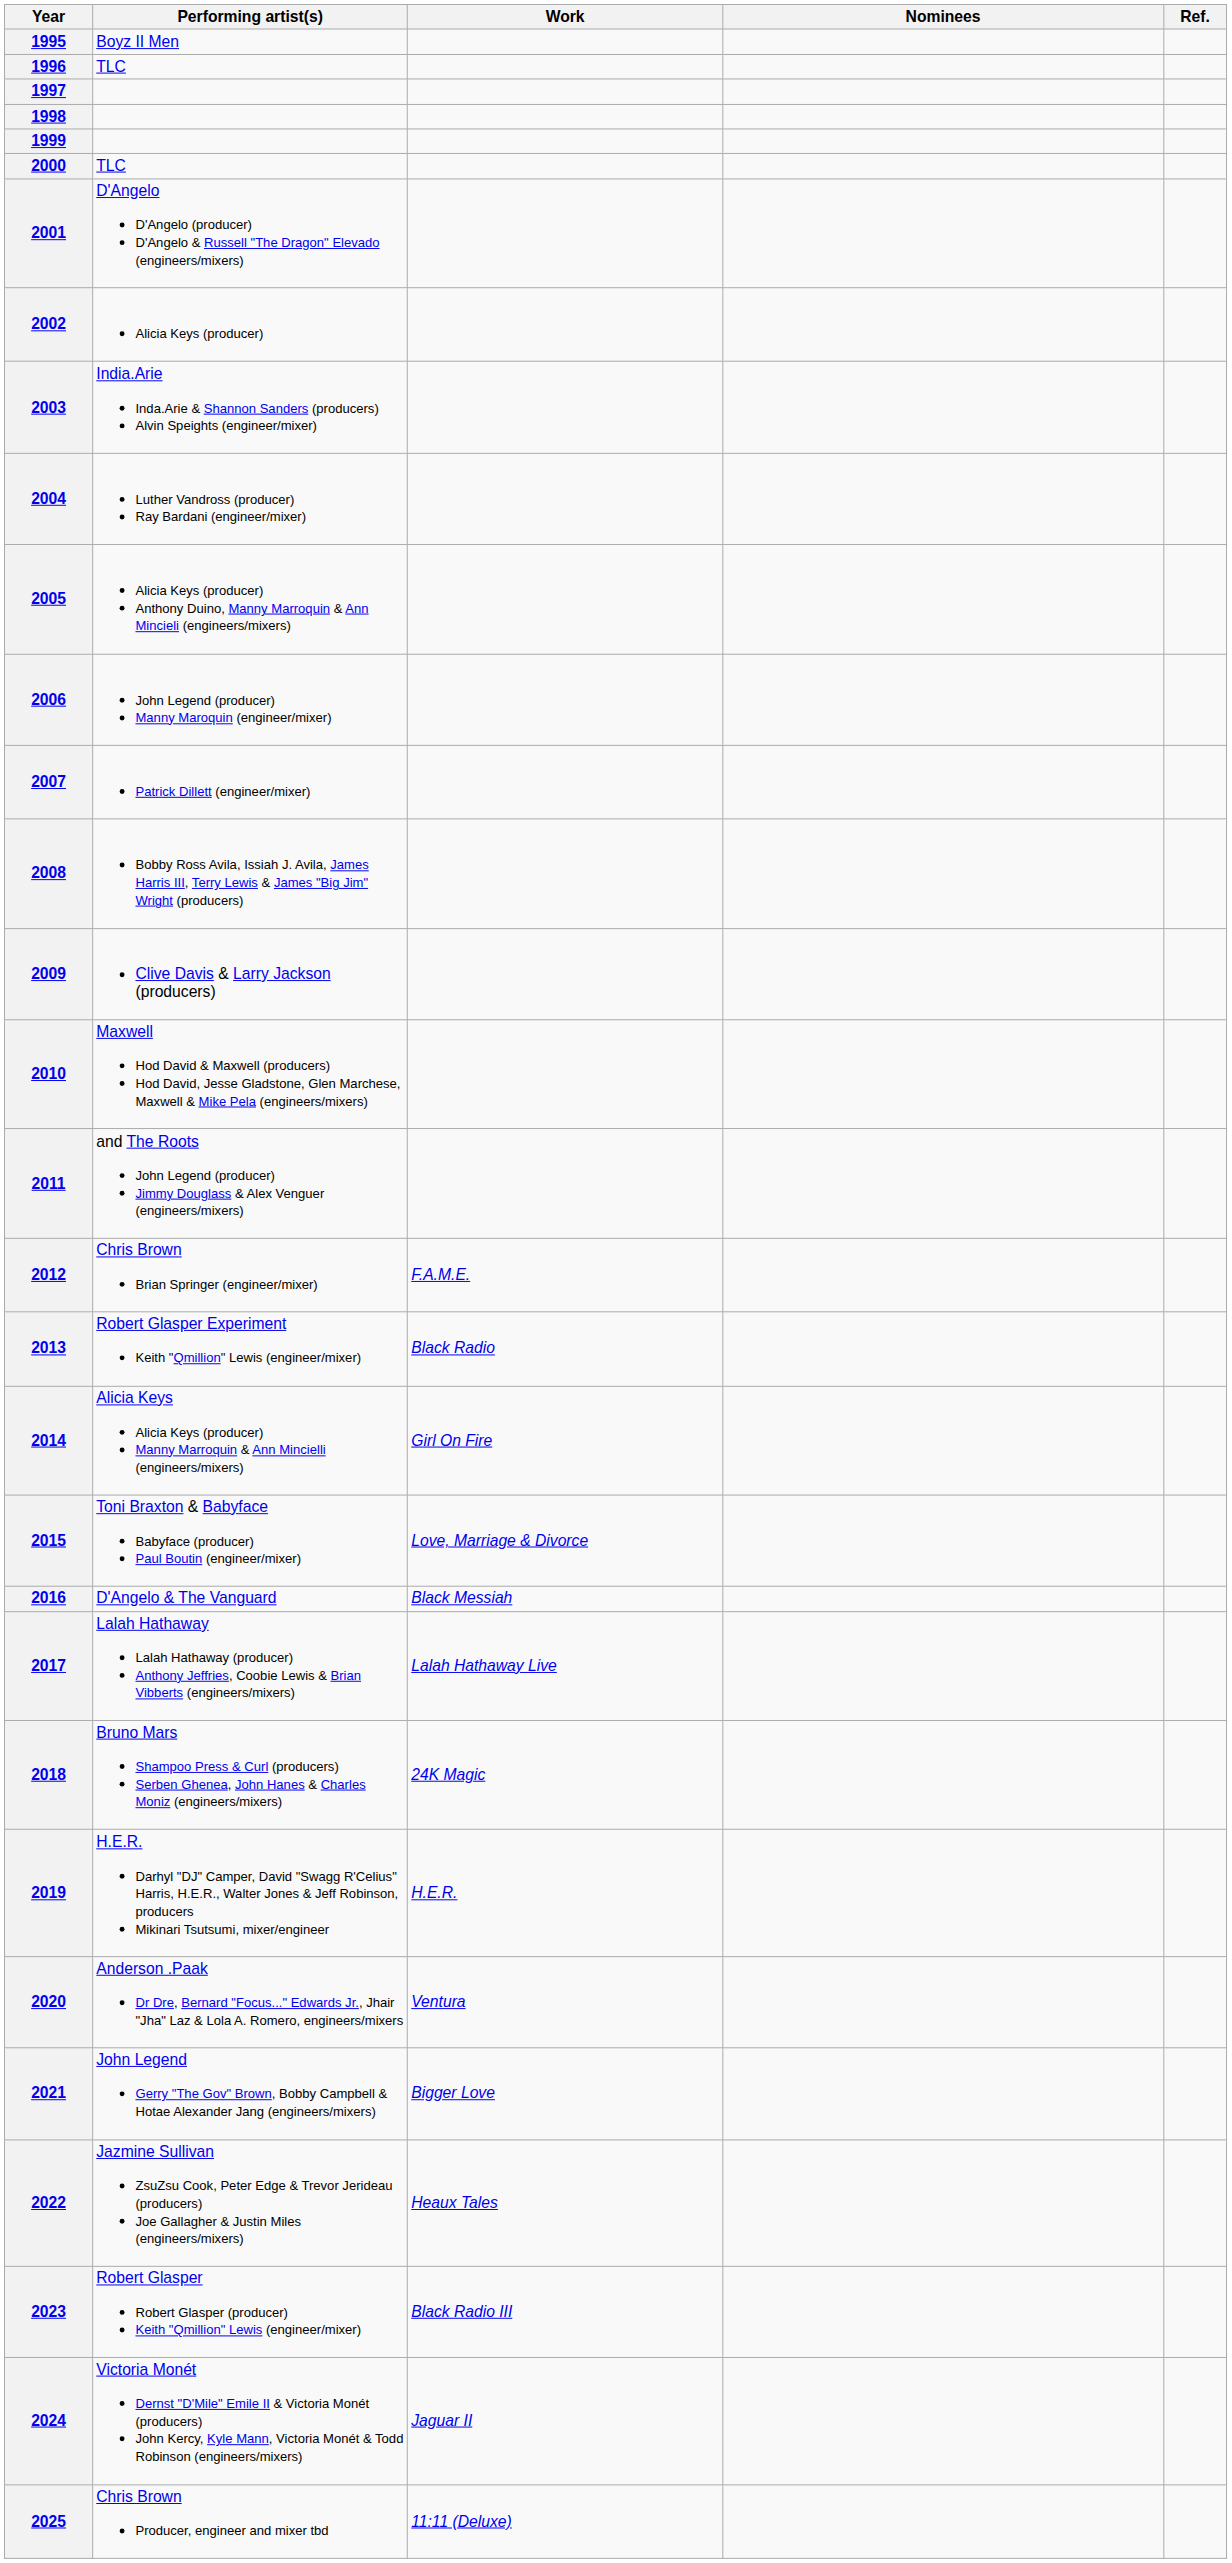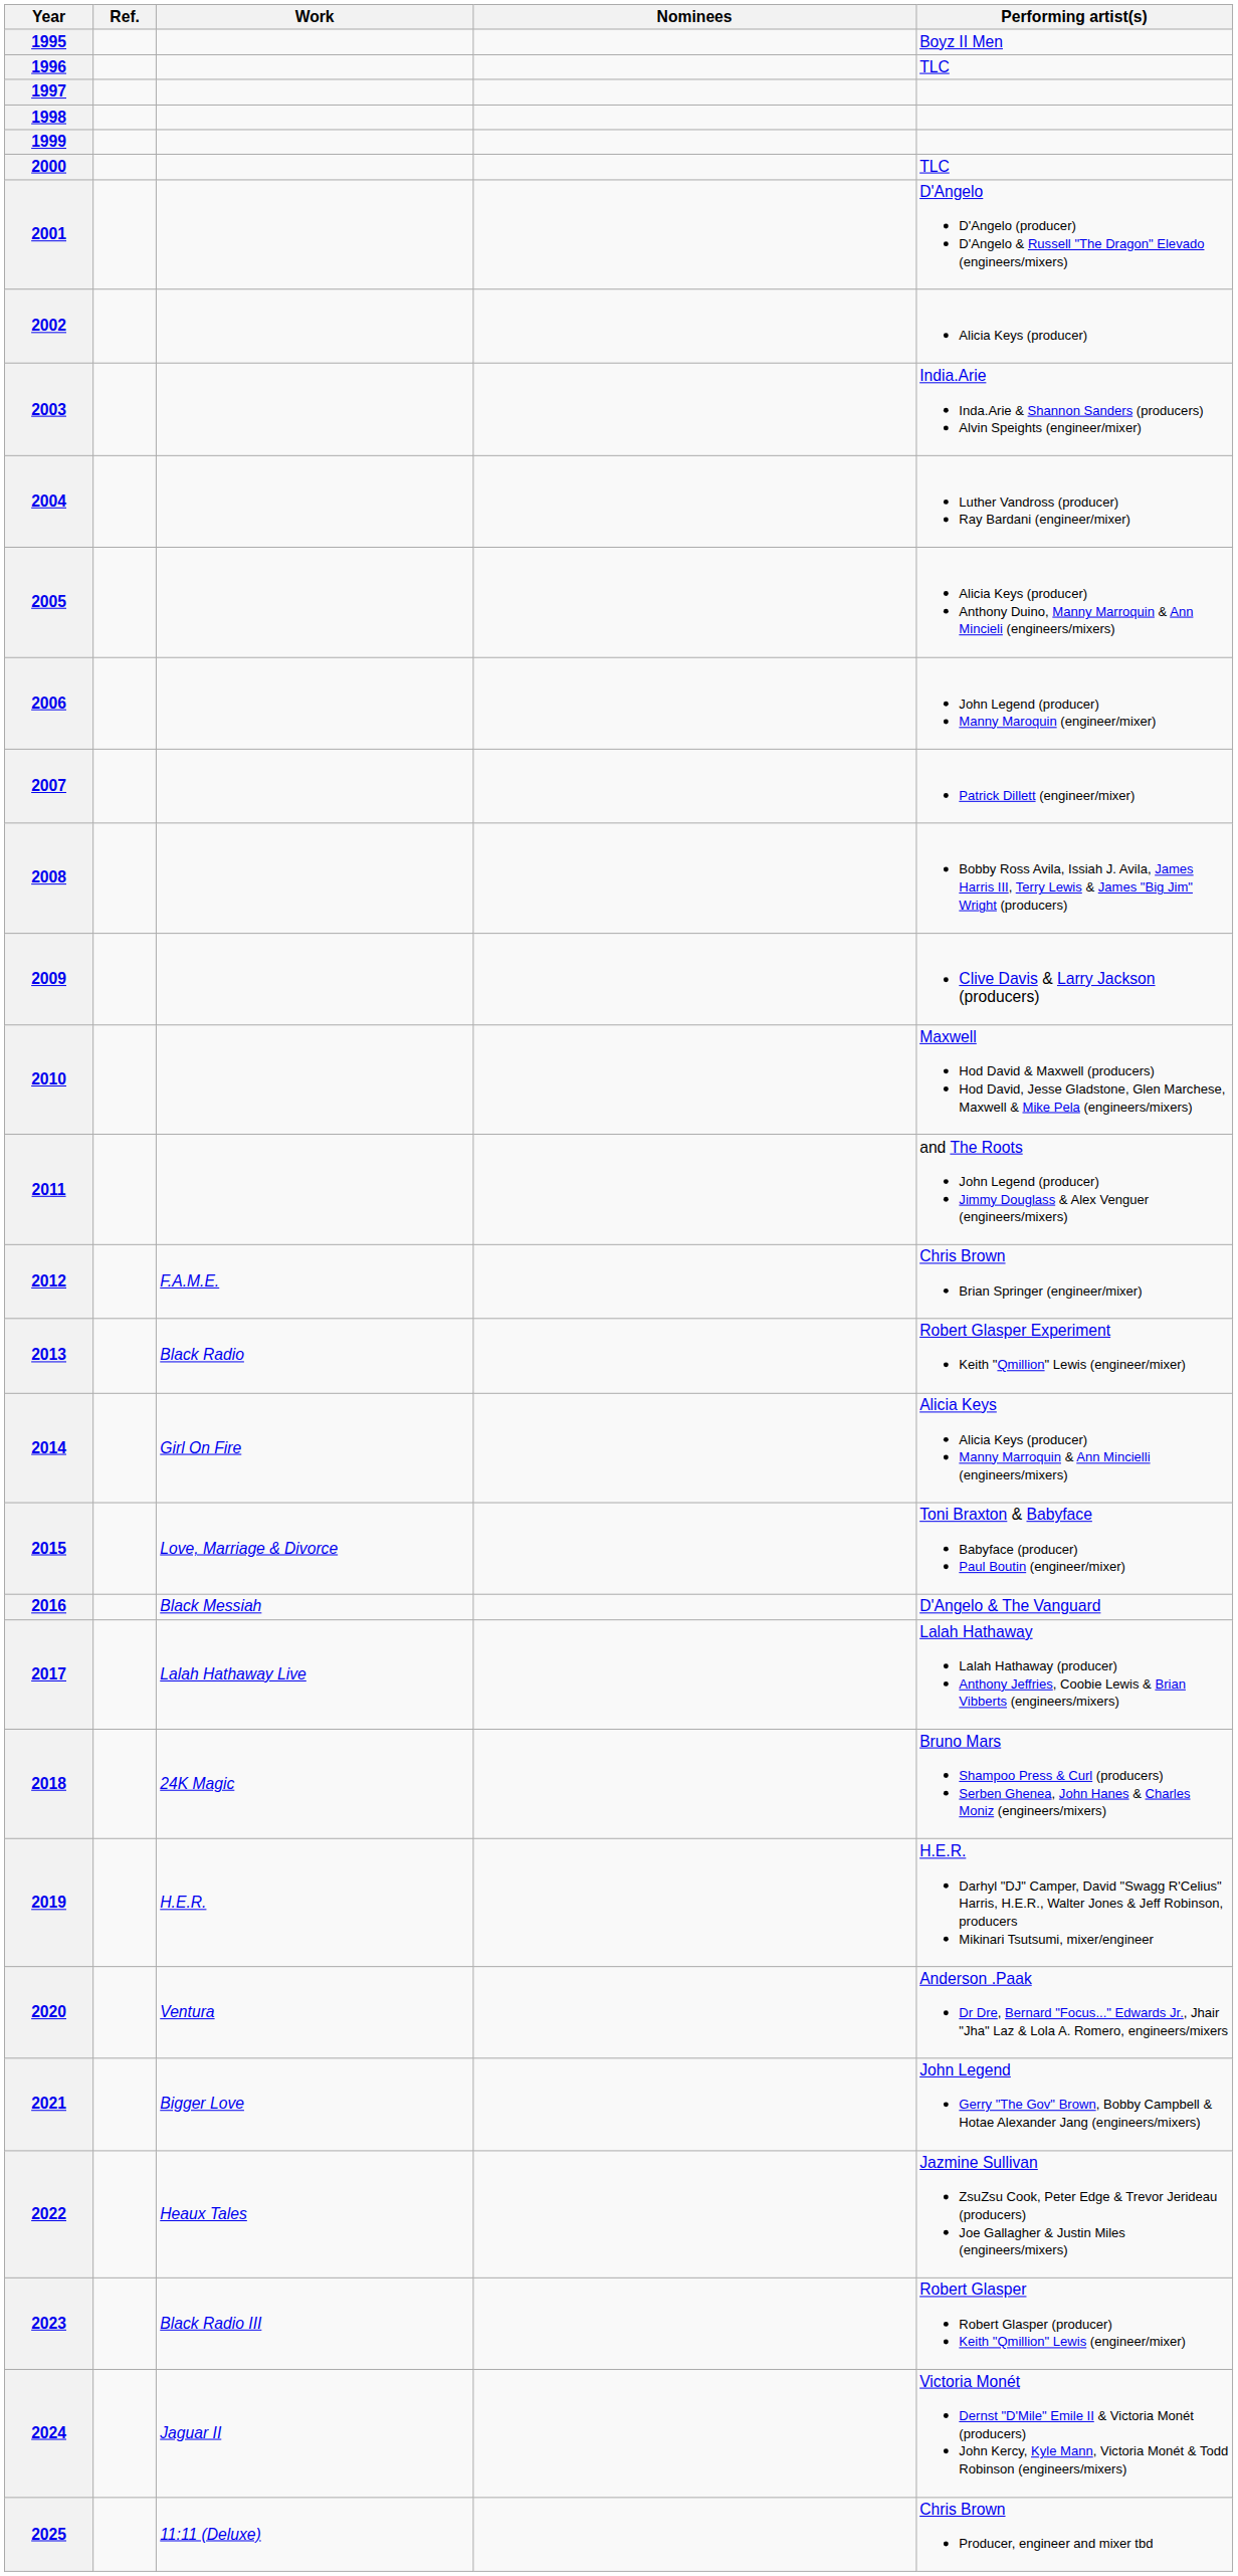columns swapped: Performing artist(s) <-> Ref.
